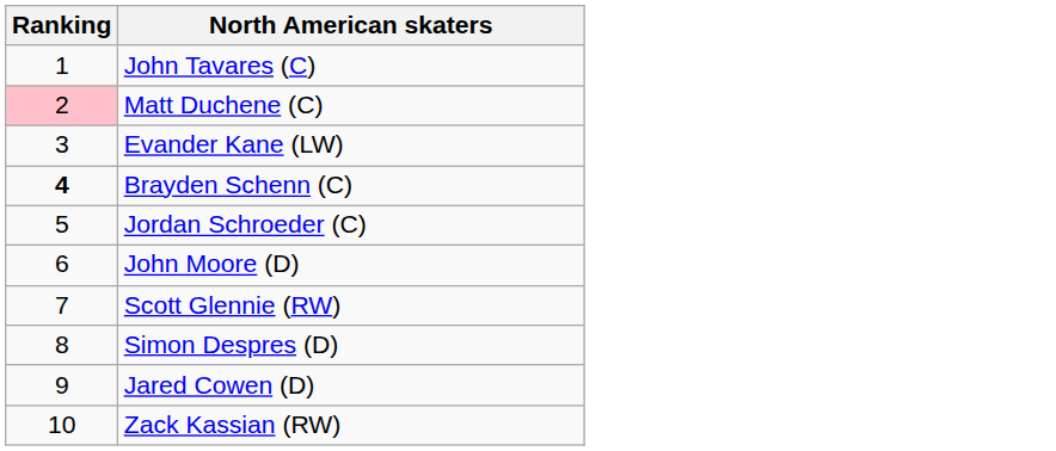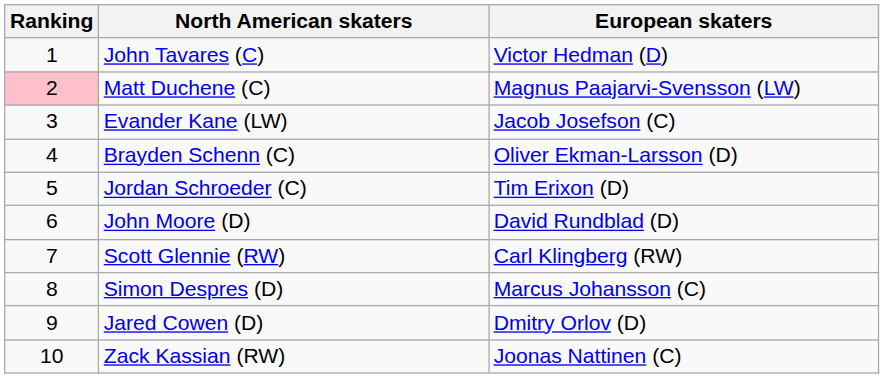+ column: European skaters | Victor Hedman (D) | Magnus Paajarvi-Svensson (LW) | Jacob Josefson (C) | Oliver Ekman-Larsson (D) | Tim Erixon (D) | David Rundblad (D) | Carl Klingberg (RW) | Marcus Johansson (C) | Dmitry Orlov (D) | Joonas Nattinen (C)
Brayden Schenn (C) | Ranking: bold -> normal
